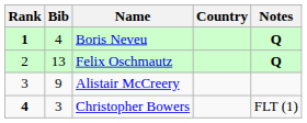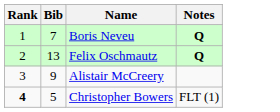- column: Country
Boris Neveu | Rank: bold -> normal
Boris Neveu | Bib: 4 -> 7
Christopher Bowers | Bib: 3 -> 5
